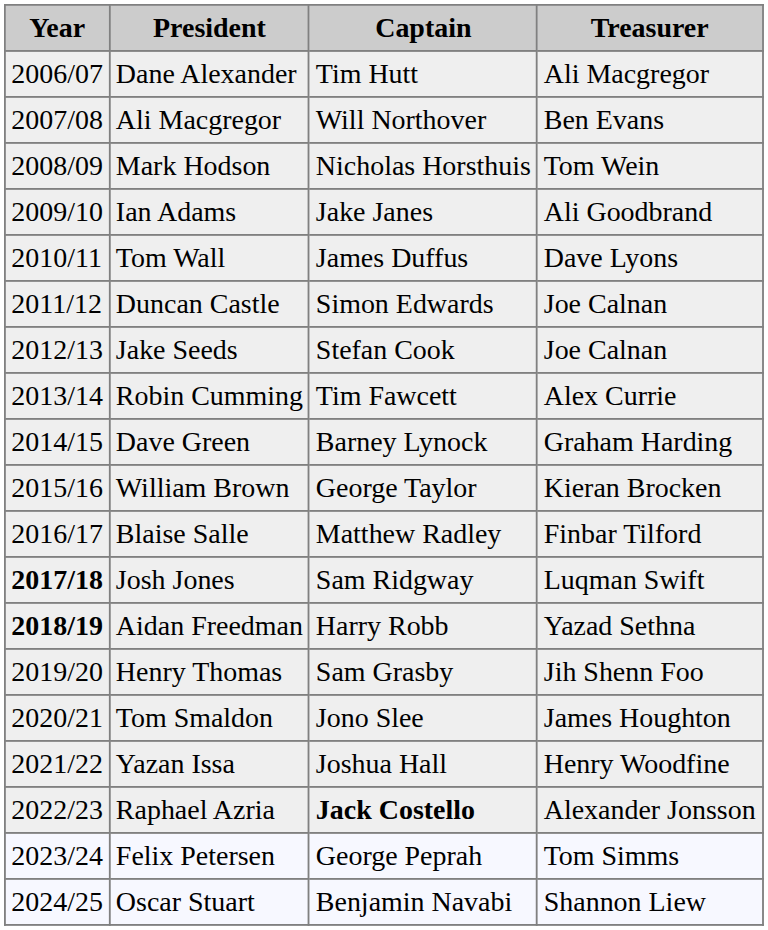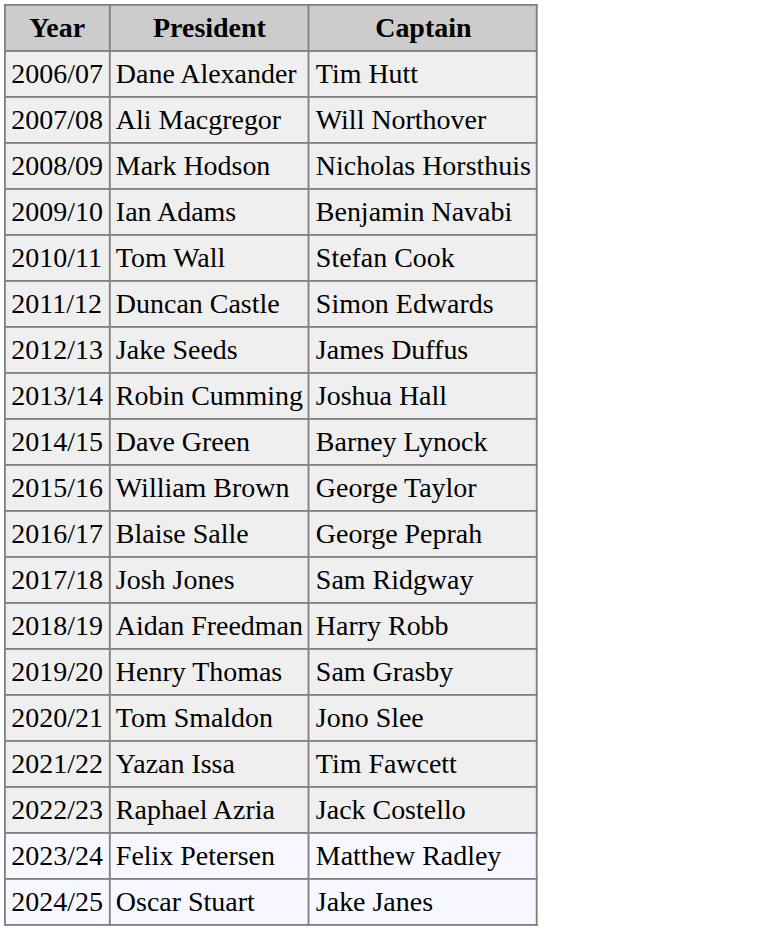- column: Treasurer | Ali Macgregor | Ben Evans | Tom Wein | Ali Goodbrand | Dave Lyons | Joe Calnan | Joe Calnan | Alex Currie | Graham Harding | Kieran Brocken | Finbar Tilford | Luqman Swift | Yazad Sethna | Jih Shenn Foo | James Houghton | Henry Woodfine | Alexander Jonsson | Tom Simms | Shannon Liew
Ian Adams | Captain: Jake Janes -> Benjamin Navabi
Tom Wall | Captain: James Duffus -> Stefan Cook
Jake Seeds | Captain: Stefan Cook -> James Duffus
Robin Cumming | Captain: Tim Fawcett -> Joshua Hall
Blaise Salle | Captain: Matthew Radley -> George Peprah
Josh Jones | Year: bold -> normal
Aidan Freedman | Year: bold -> normal
Yazan Issa | Captain: Joshua Hall -> Tim Fawcett
Raphael Azria | Captain: bold -> normal
Felix Petersen | Captain: George Peprah -> Matthew Radley
Oscar Stuart | Captain: Benjamin Navabi -> Jake Janes
